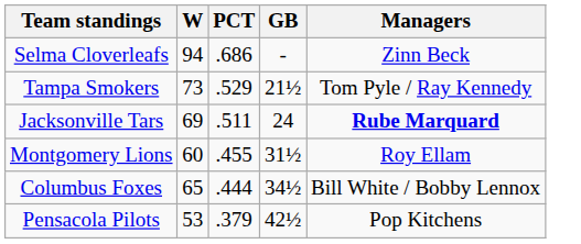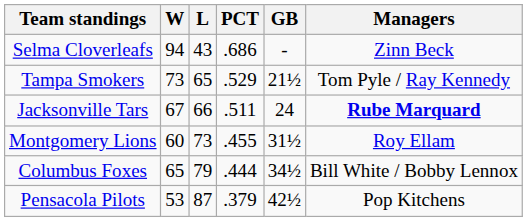+ column: L | 43 | 65 | 66 | 73 | 79 | 87
Jacksonville Tars | W: 69 -> 67
